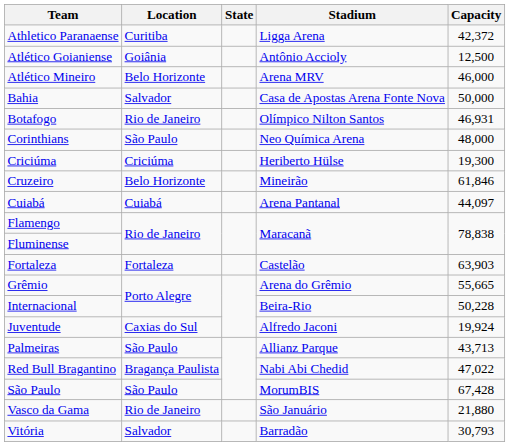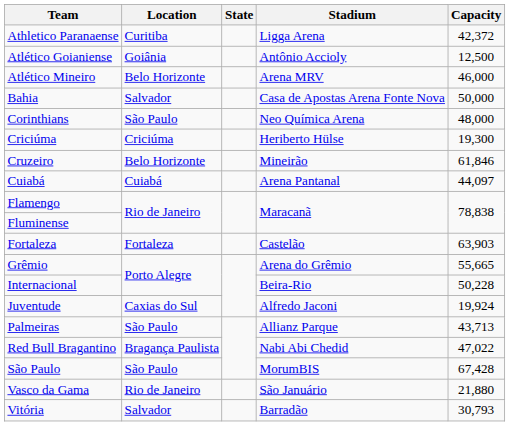- row: Botafogo | Rio de Janeiro | Olímpico Nilton Santos | 46,931
